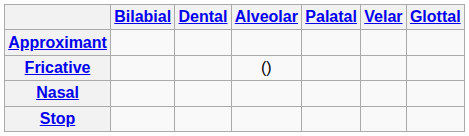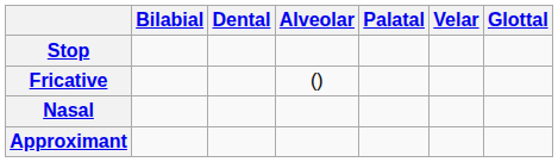rows swapped: Stop <-> Approximant
